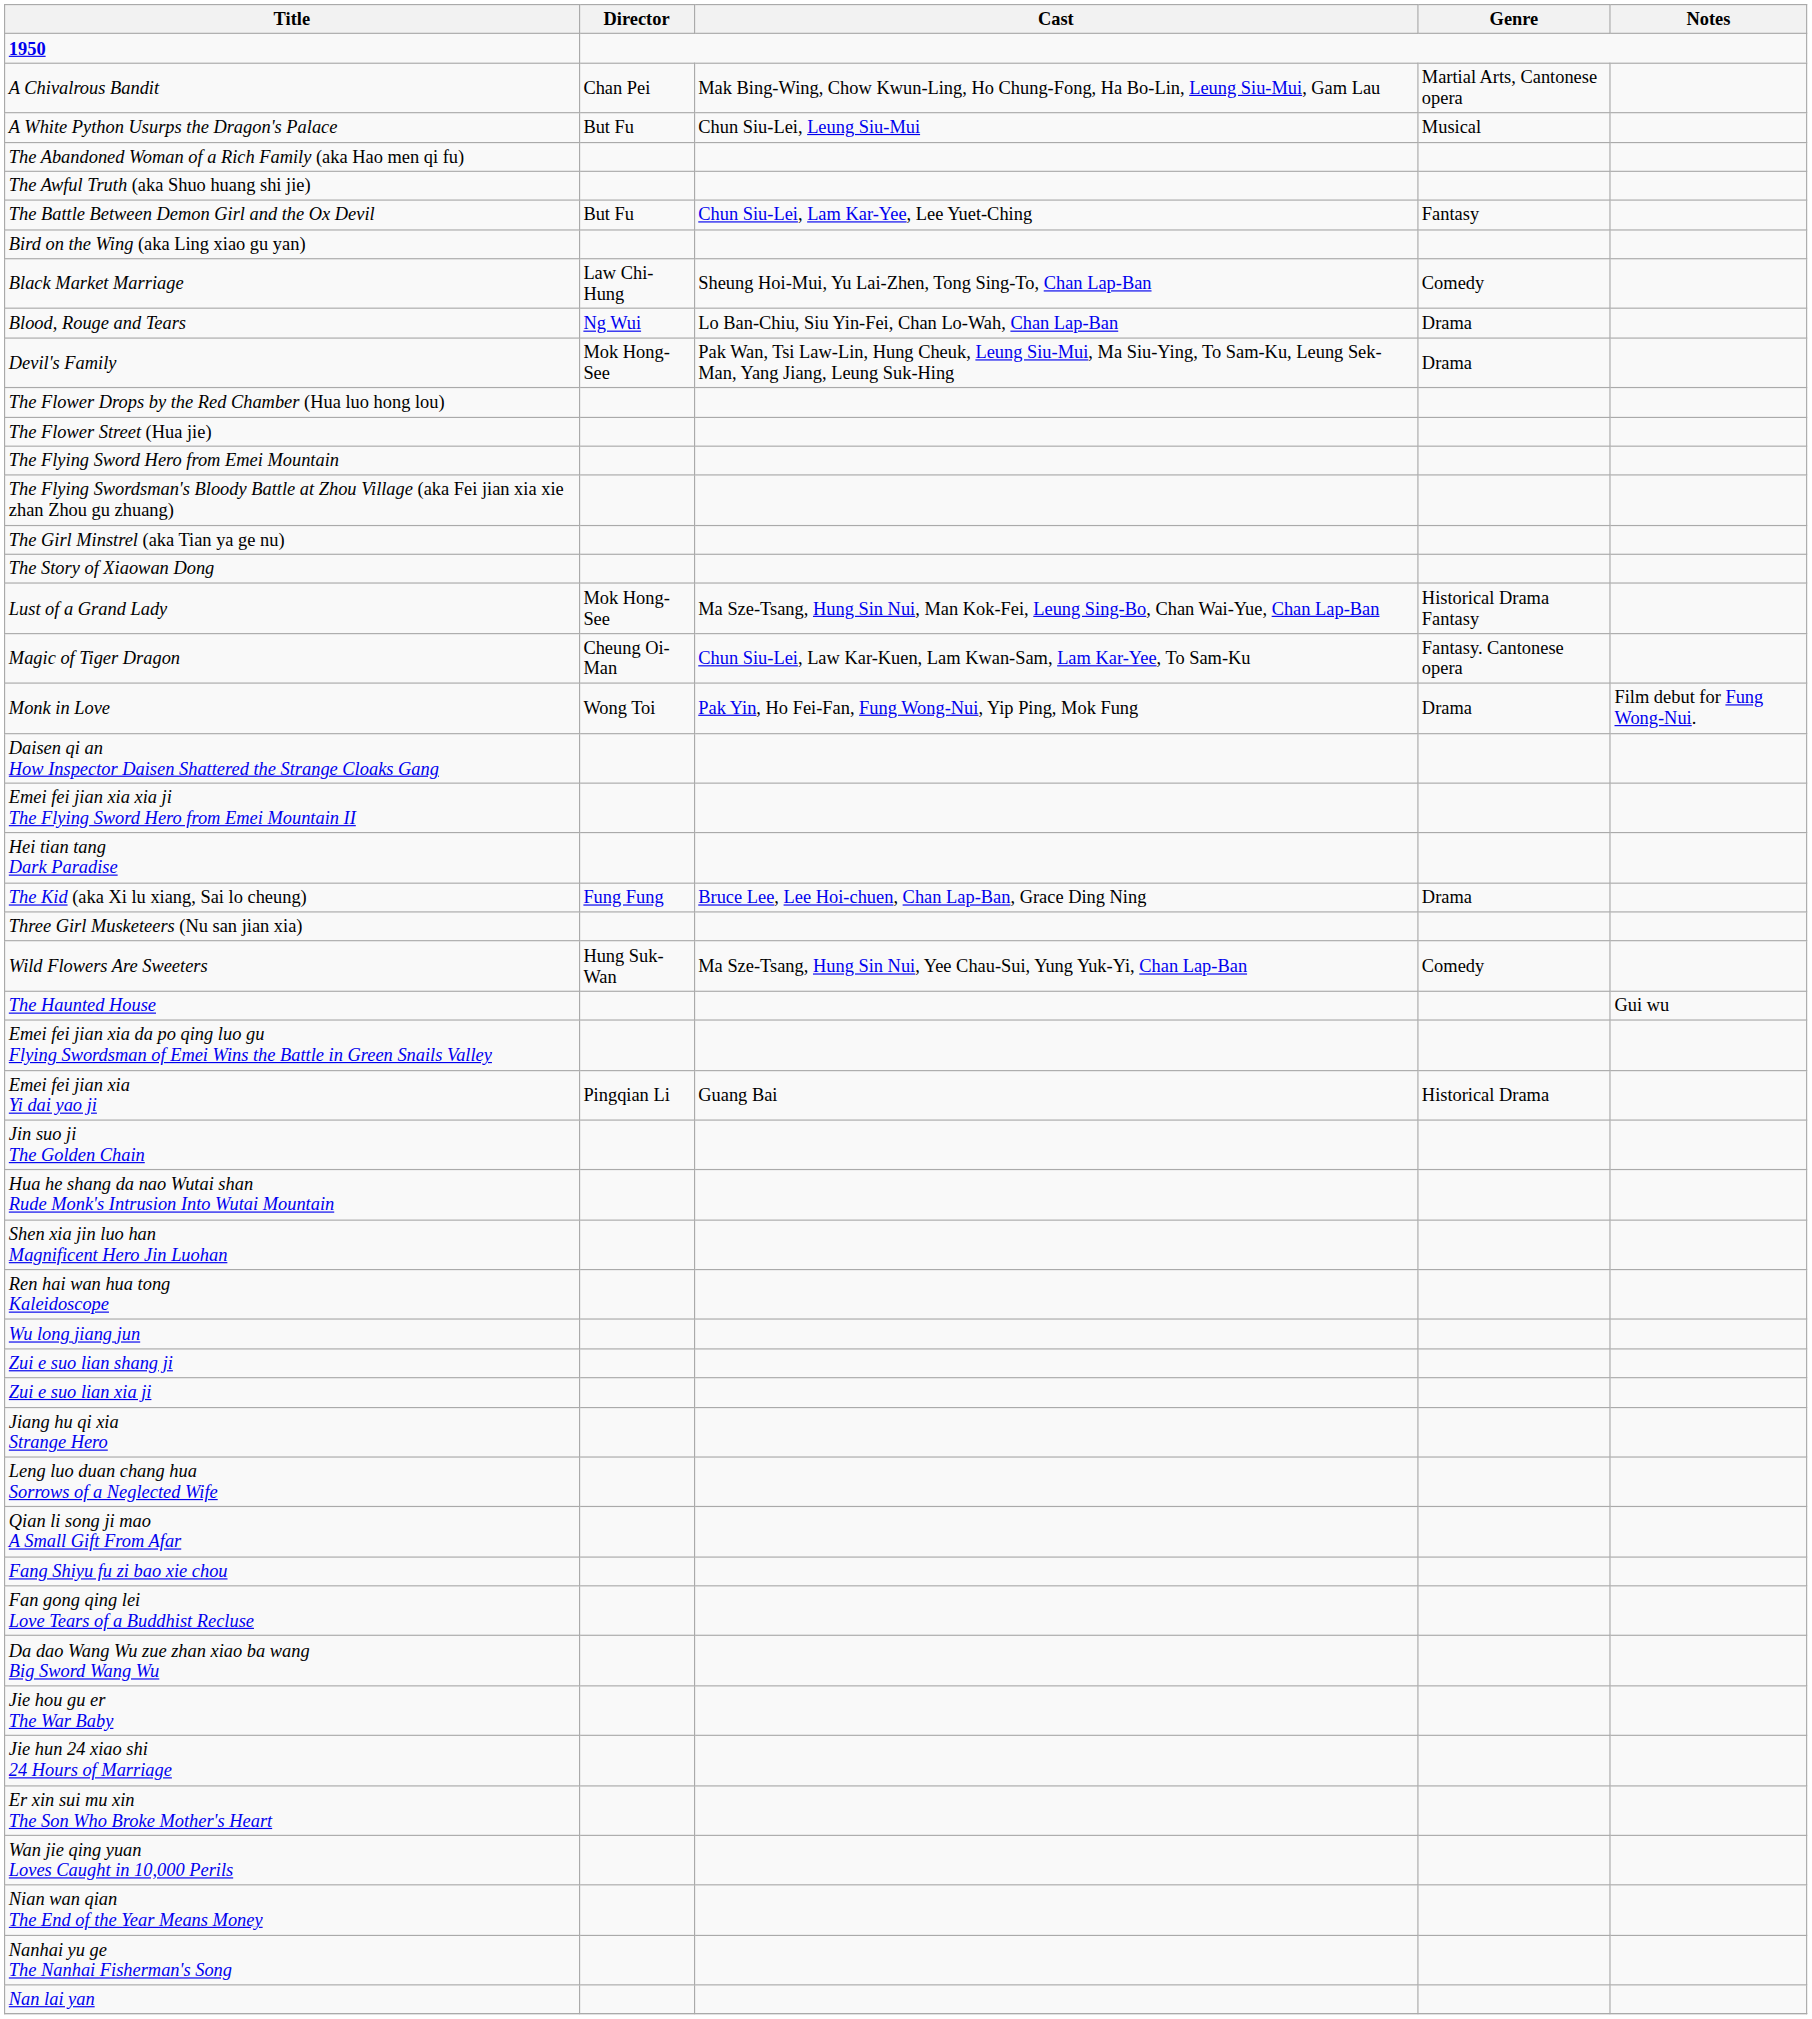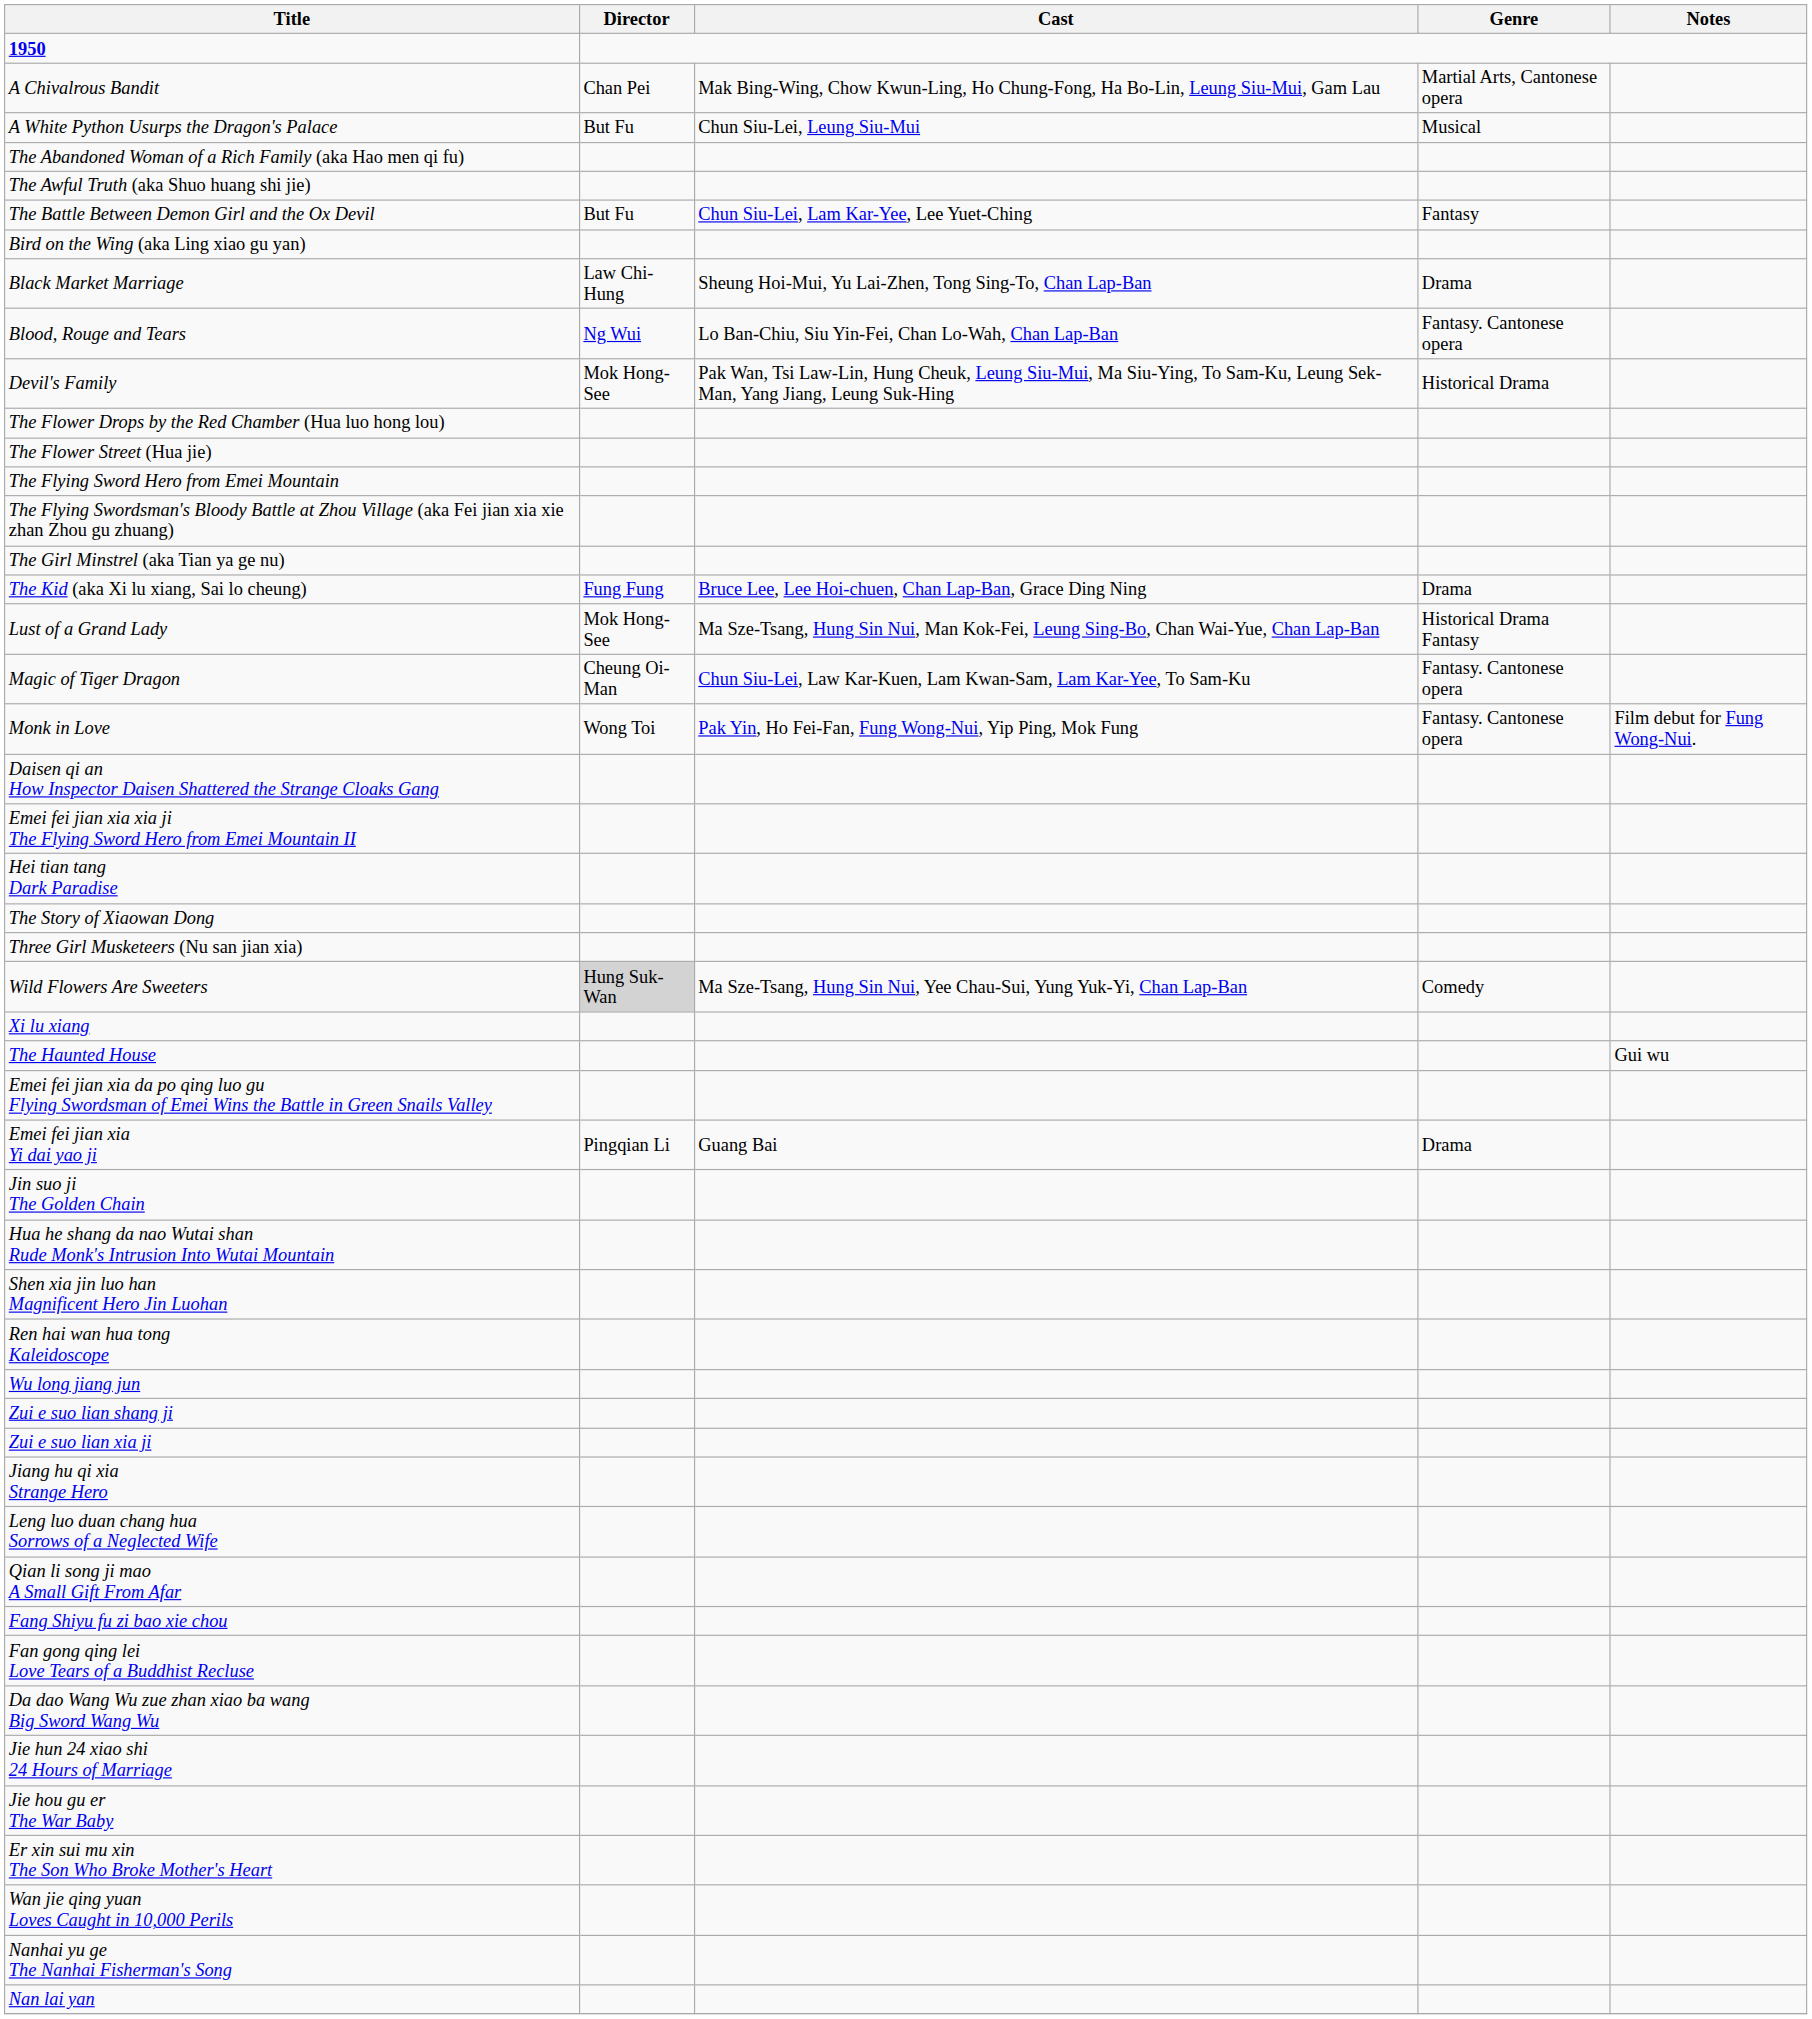Black Market Marriage | Genre: Comedy -> Drama
Blood, Rouge and Tears | Genre: Drama -> Fantasy. Cantonese opera
Devil's Family | Genre: Drama -> Historical Drama
rows swapped: The Kid (aka Xi lu xiang, Sai lo cheung) <-> The Story of Xiaowan Dong
Monk in Love | Genre: Drama -> Fantasy. Cantonese opera
Wild Flowers Are Sweeters | Director: no background -> lightgrey background
+ row: Xi lu xiang
Emei fei jian xia Yi dai yao ji | Genre: Historical Drama -> Drama
rows swapped: Jie hou gu er The War Baby <-> Jie hun 24 xiao shi 24 Hours of Marriage
- row: Nian wan qian The End of the Year Means Money
